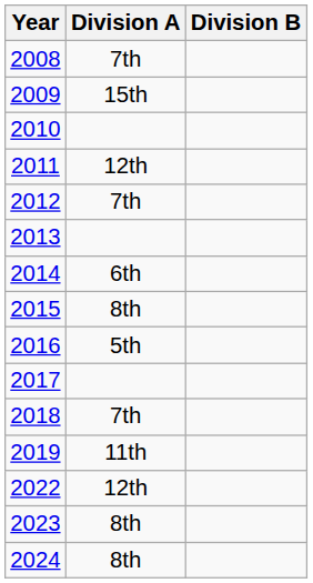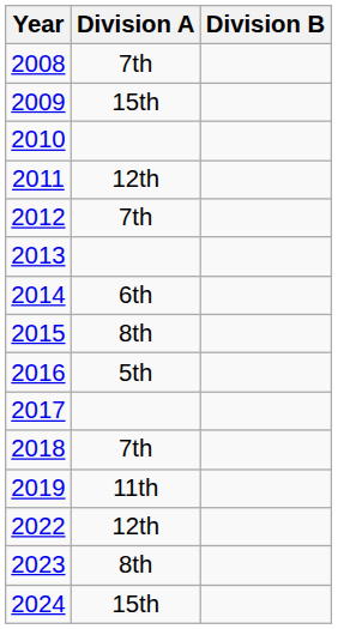2024 | Division A: 8th -> 15th
